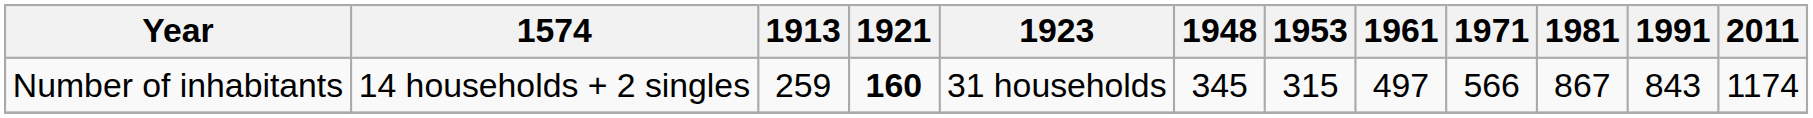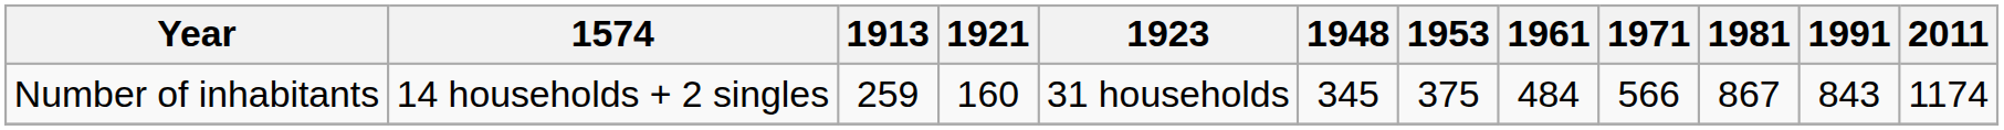Number of inhabitants | 1921: bold -> normal
Number of inhabitants | 1953: 315 -> 375
Number of inhabitants | 1961: 497 -> 484
